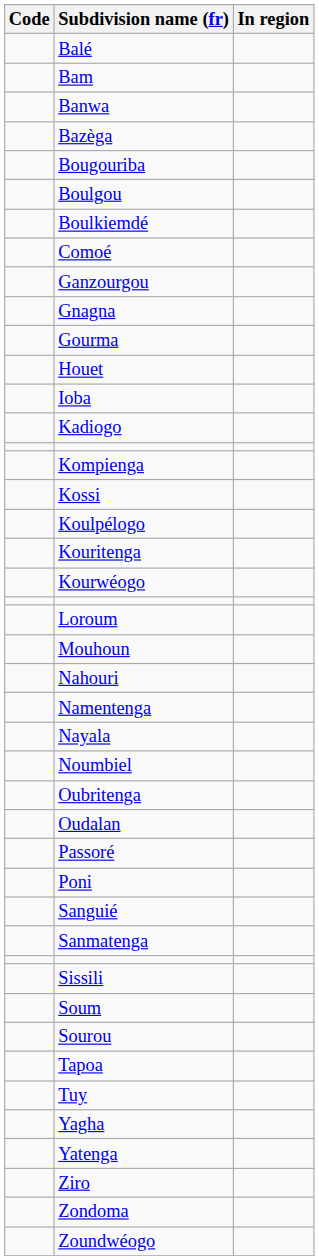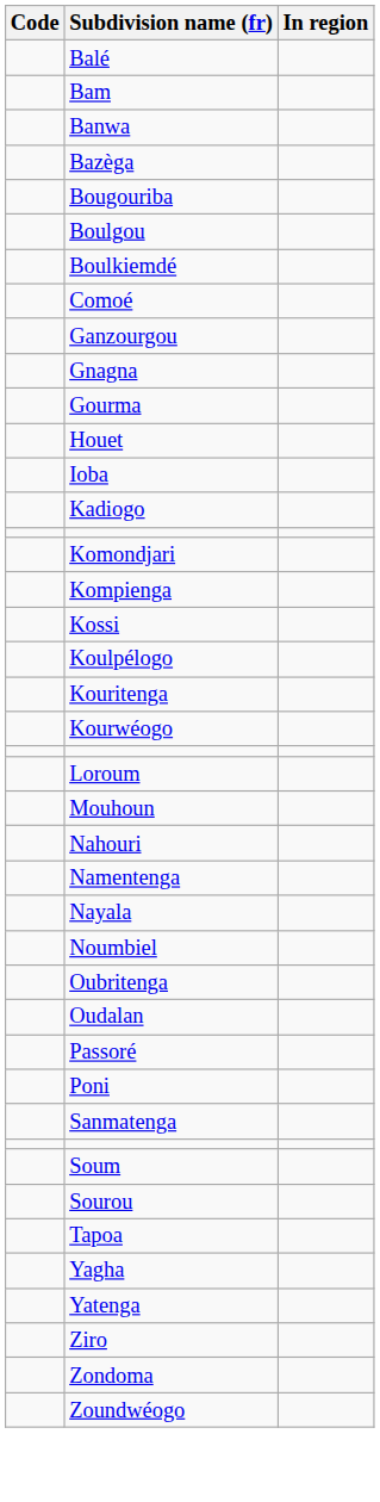+ row: Komondjari
- row: Sanguié
- row: Sissili
- row: Tuy
